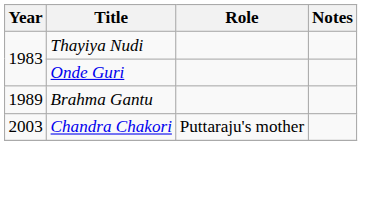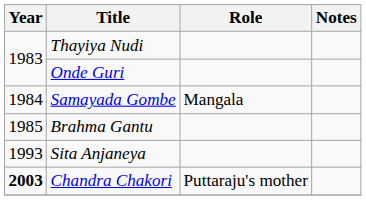+ row: 1984 | Samayada Gombe | Mangala
Brahma Gantu | Year: 1989 -> 1985
+ row: 1993 | Sita Anjaneya
Chandra Chakori | Year: normal -> bold
